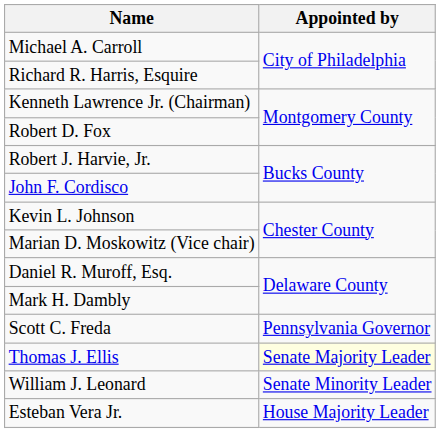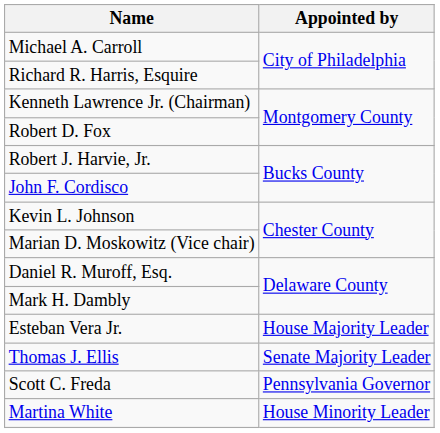rows swapped: Scott C. Freda <-> Esteban Vera Jr.
Thomas J. Ellis | Appointed by: lightyellow background -> no background
- row: William J. Leonard | Senate Minority Leader
+ row: Martina White | House Minority Leader
